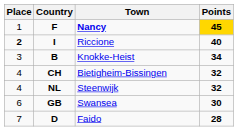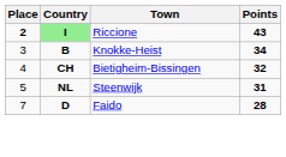- row: 1 | F | Nancy | 45
Riccione | Country: no background -> lightgreen background
Riccione | Points: 40 -> 43
Steenwijk | Place: 4 -> 5
Steenwijk | Points: 32 -> 31
- row: 6 | GB | Swansea | 30
